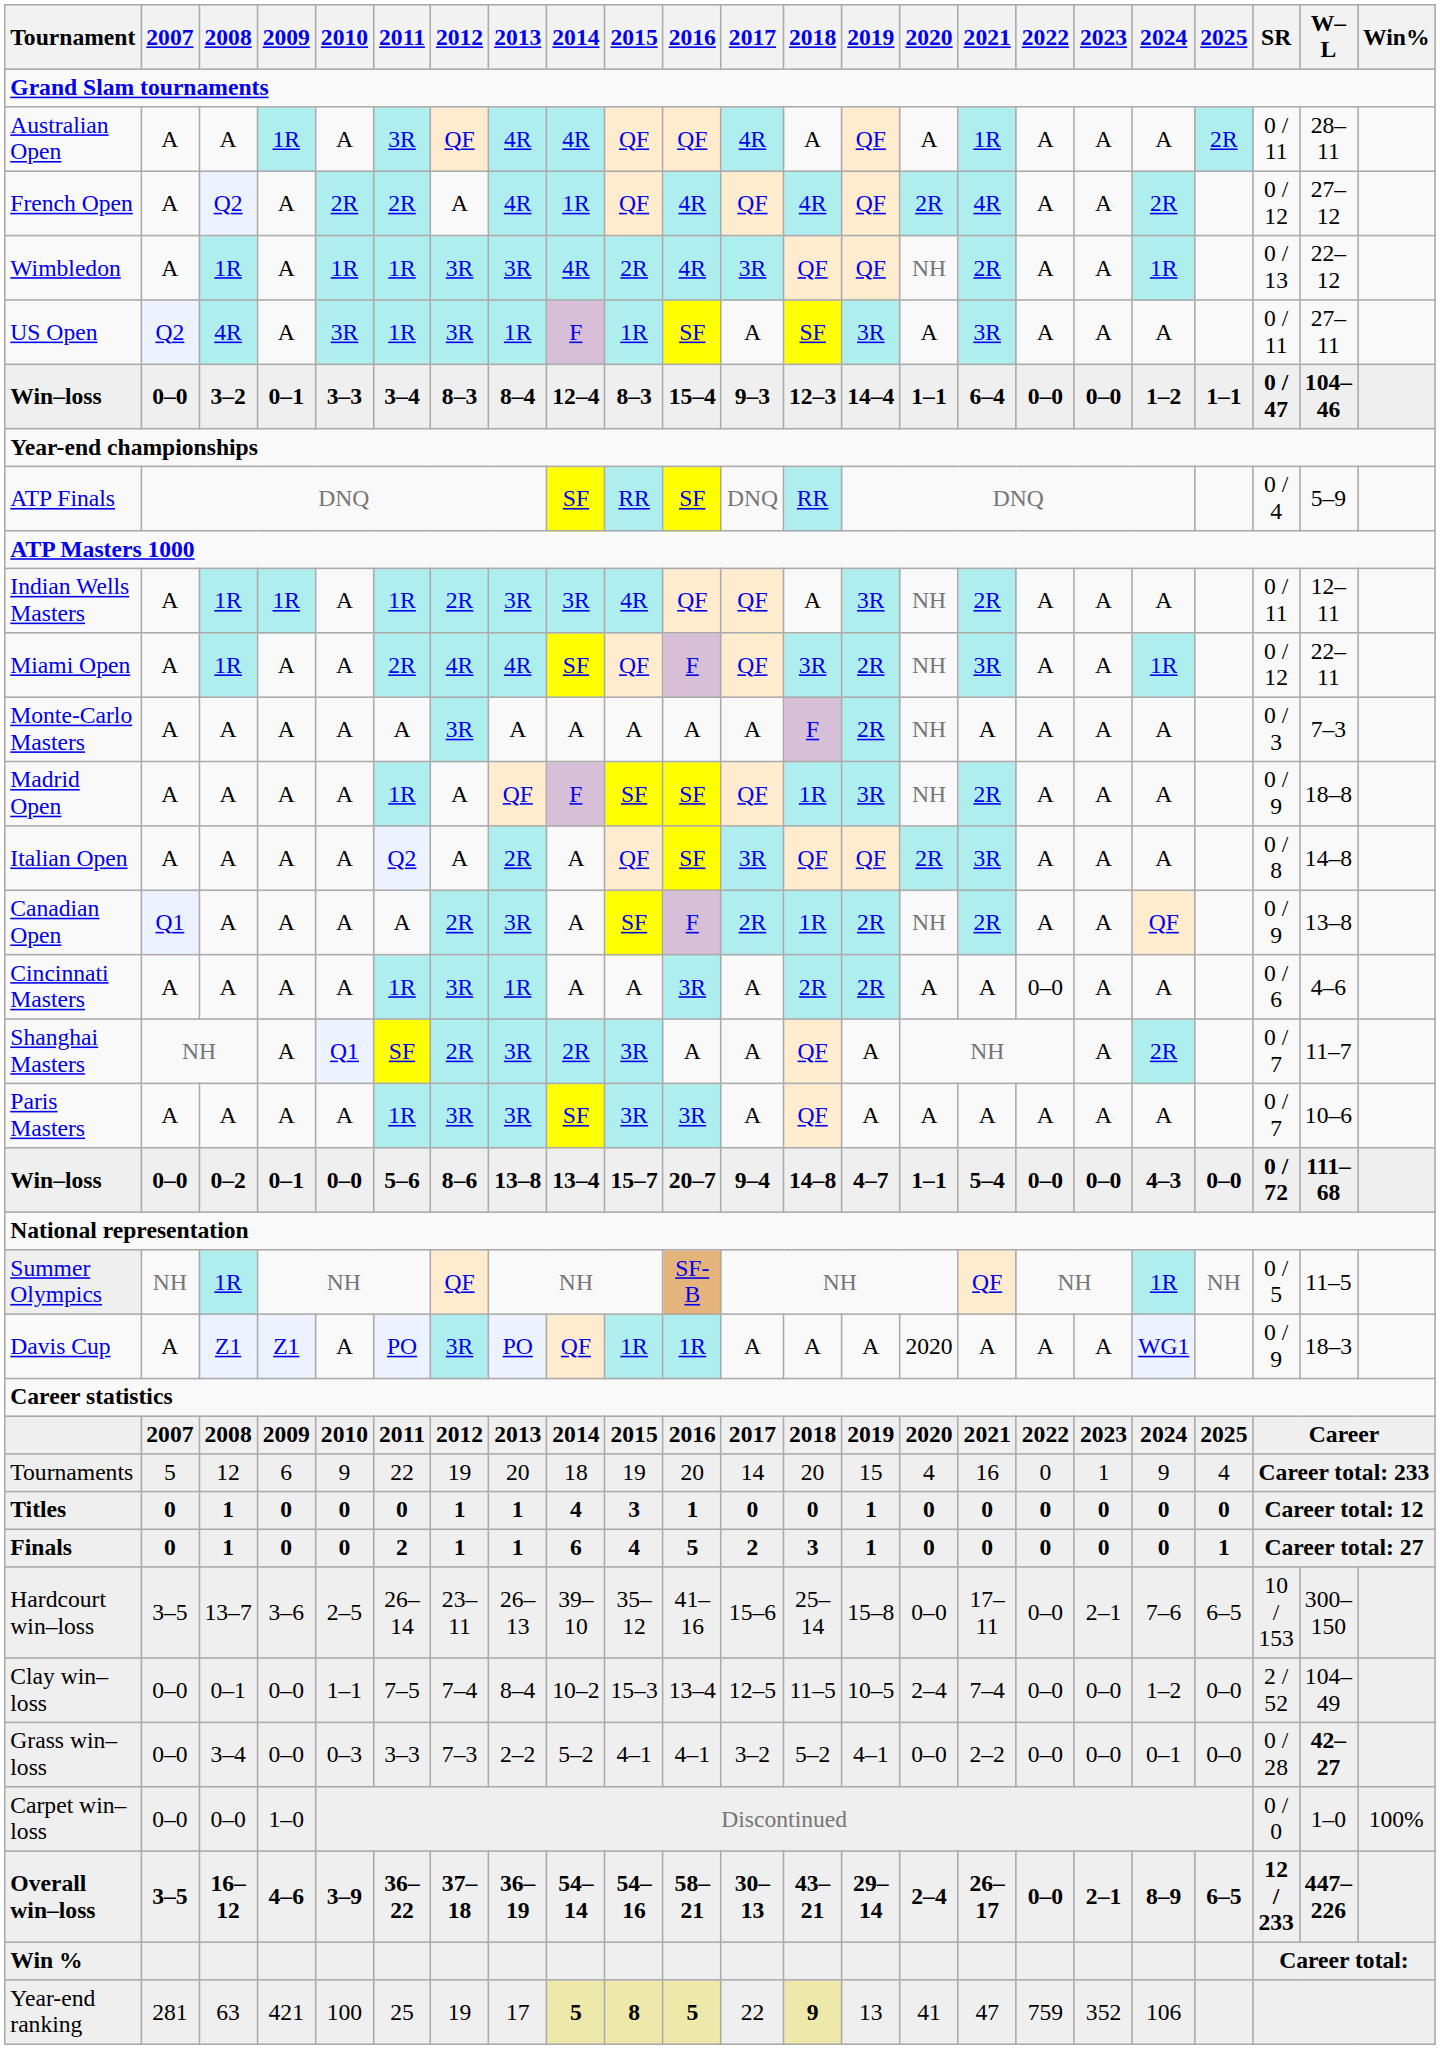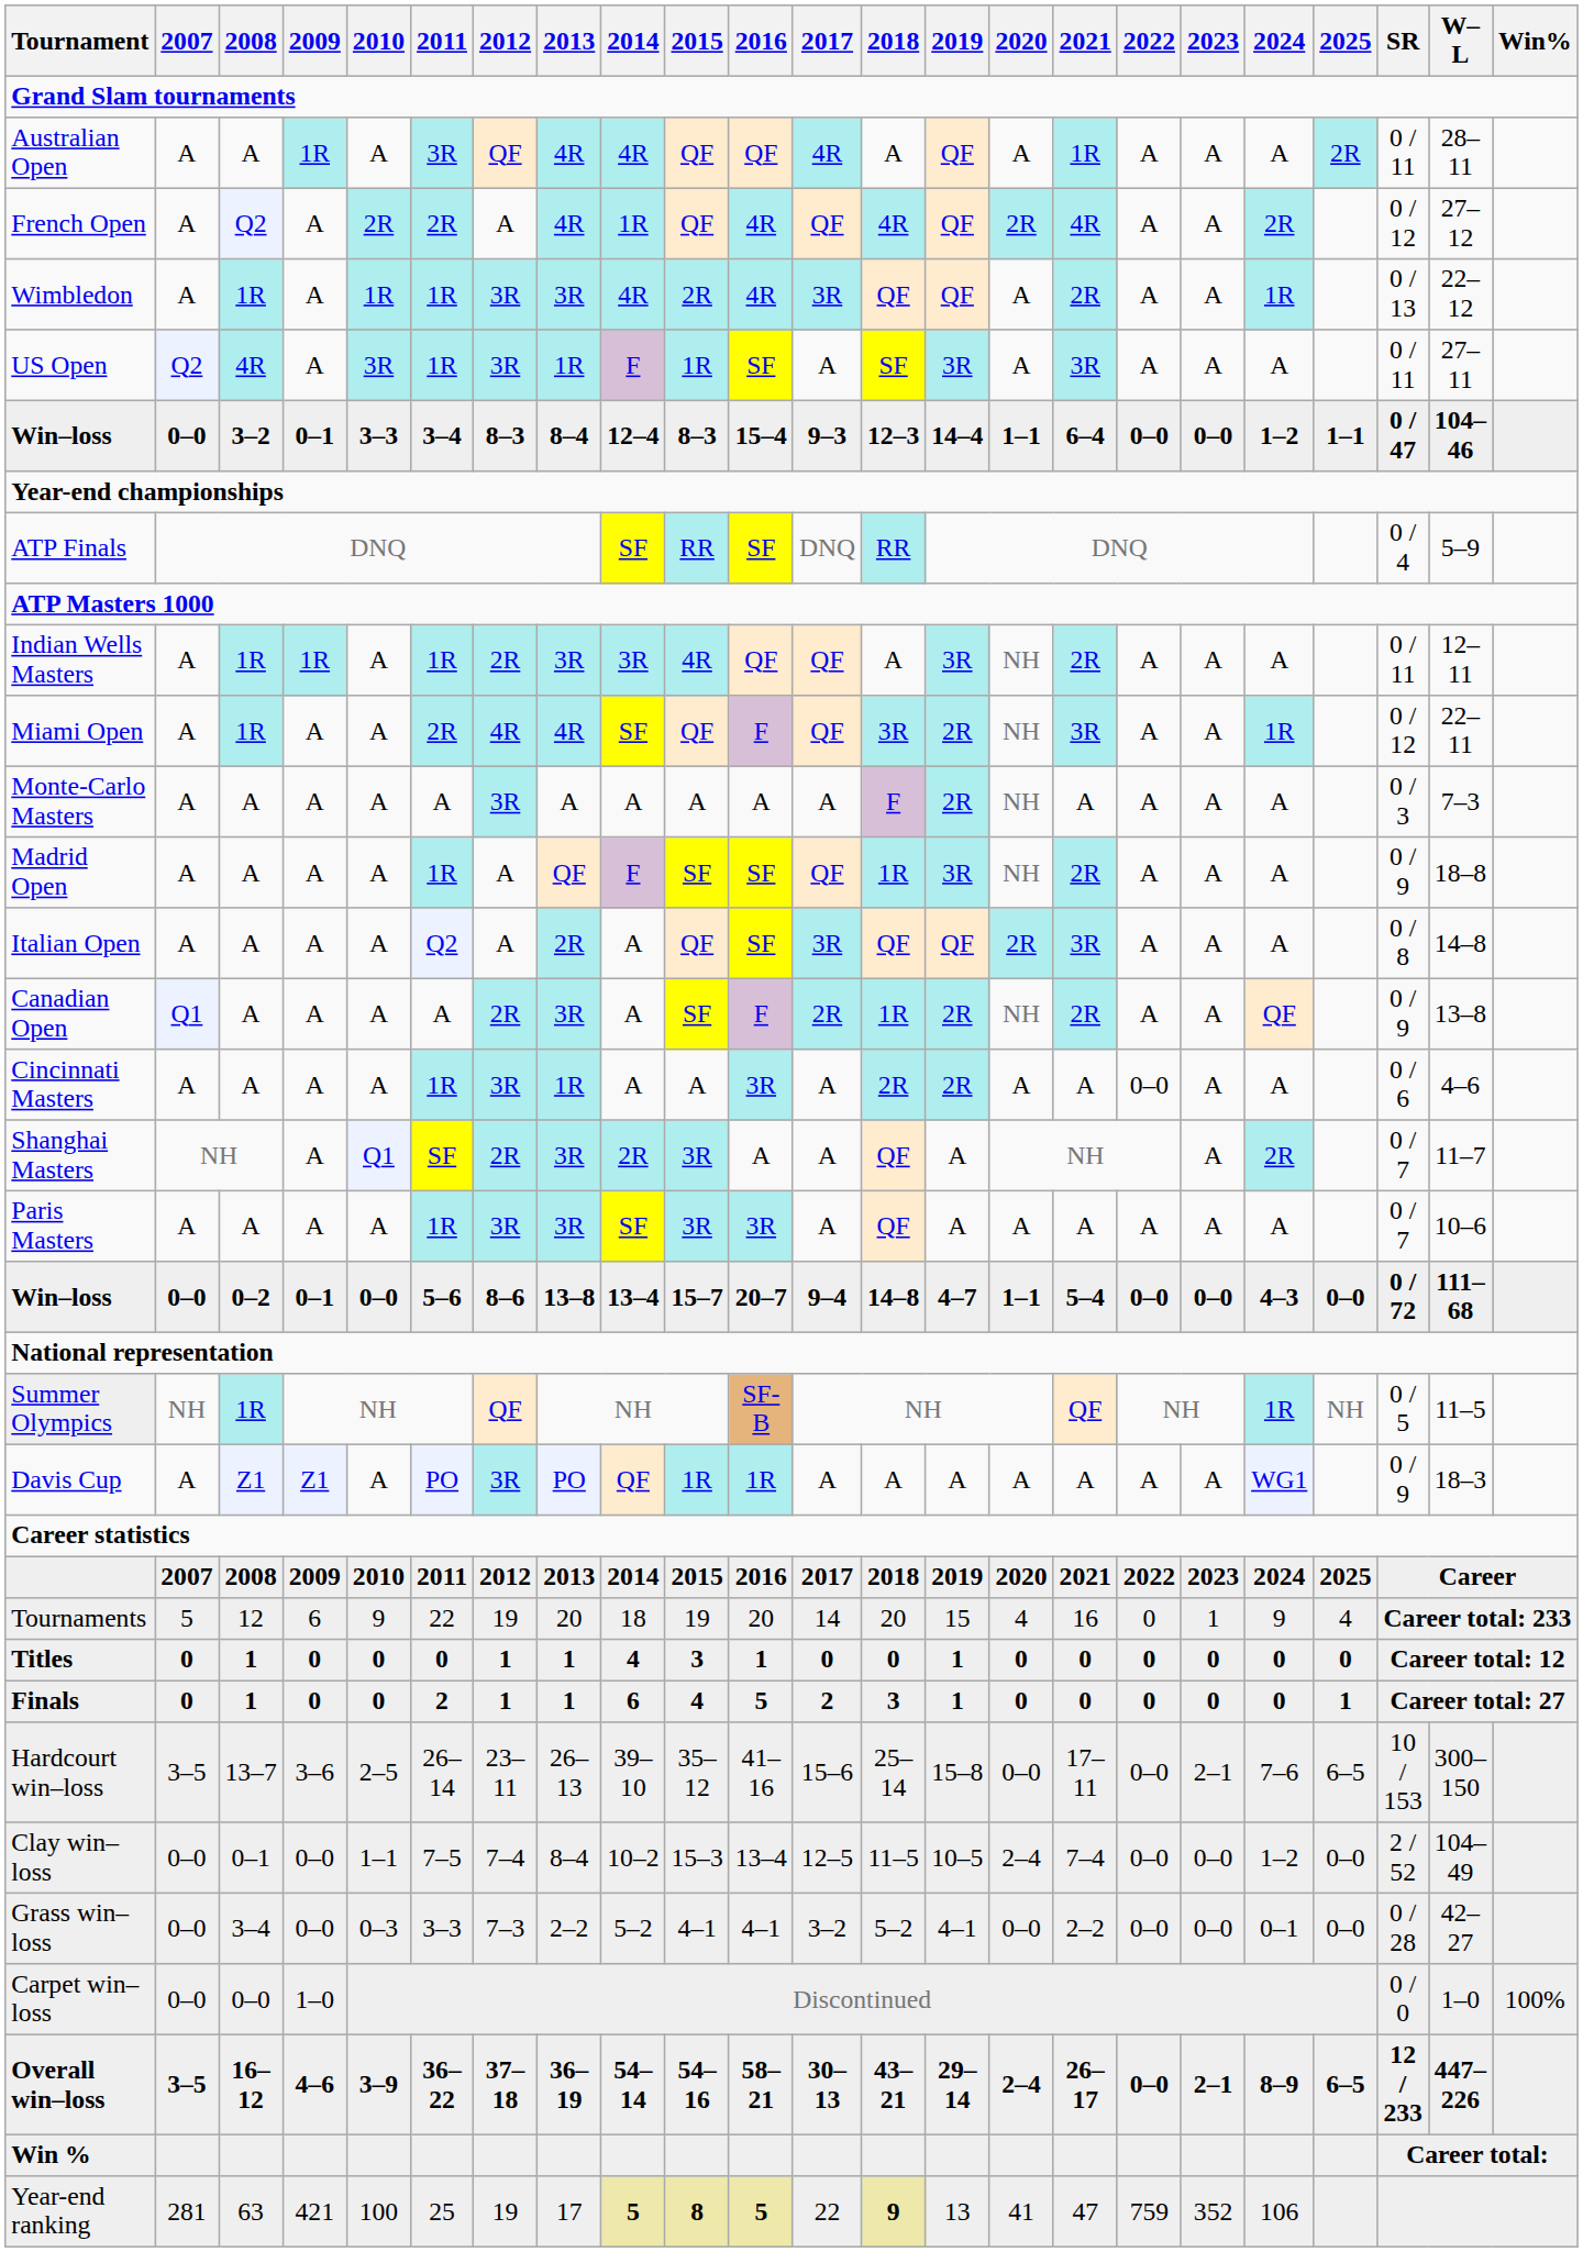Wimbledon | 2020: NH -> A
Davis Cup | 2020: 2020 -> A
Grass win–loss | W–L: bold -> normal
